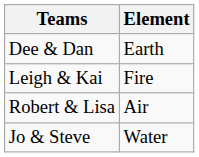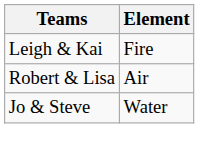- row: Dee & Dan | Earth
